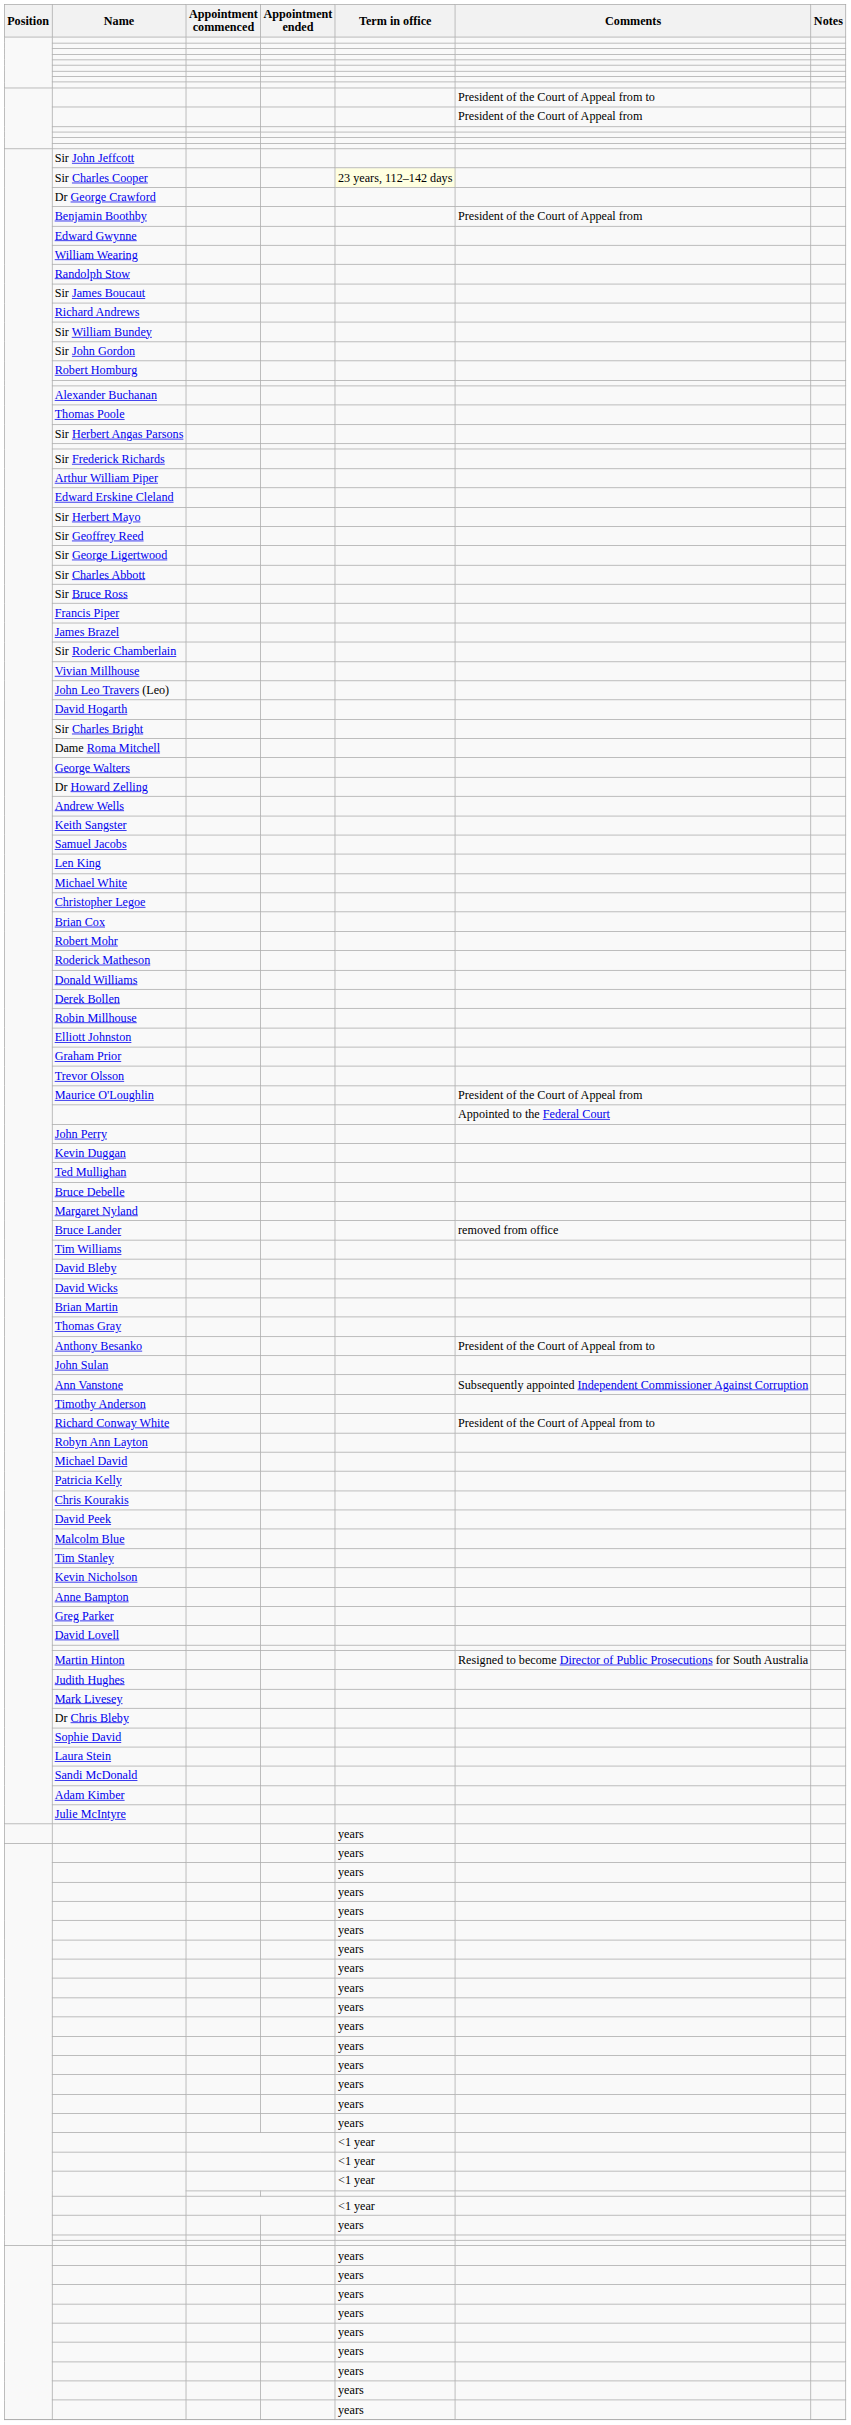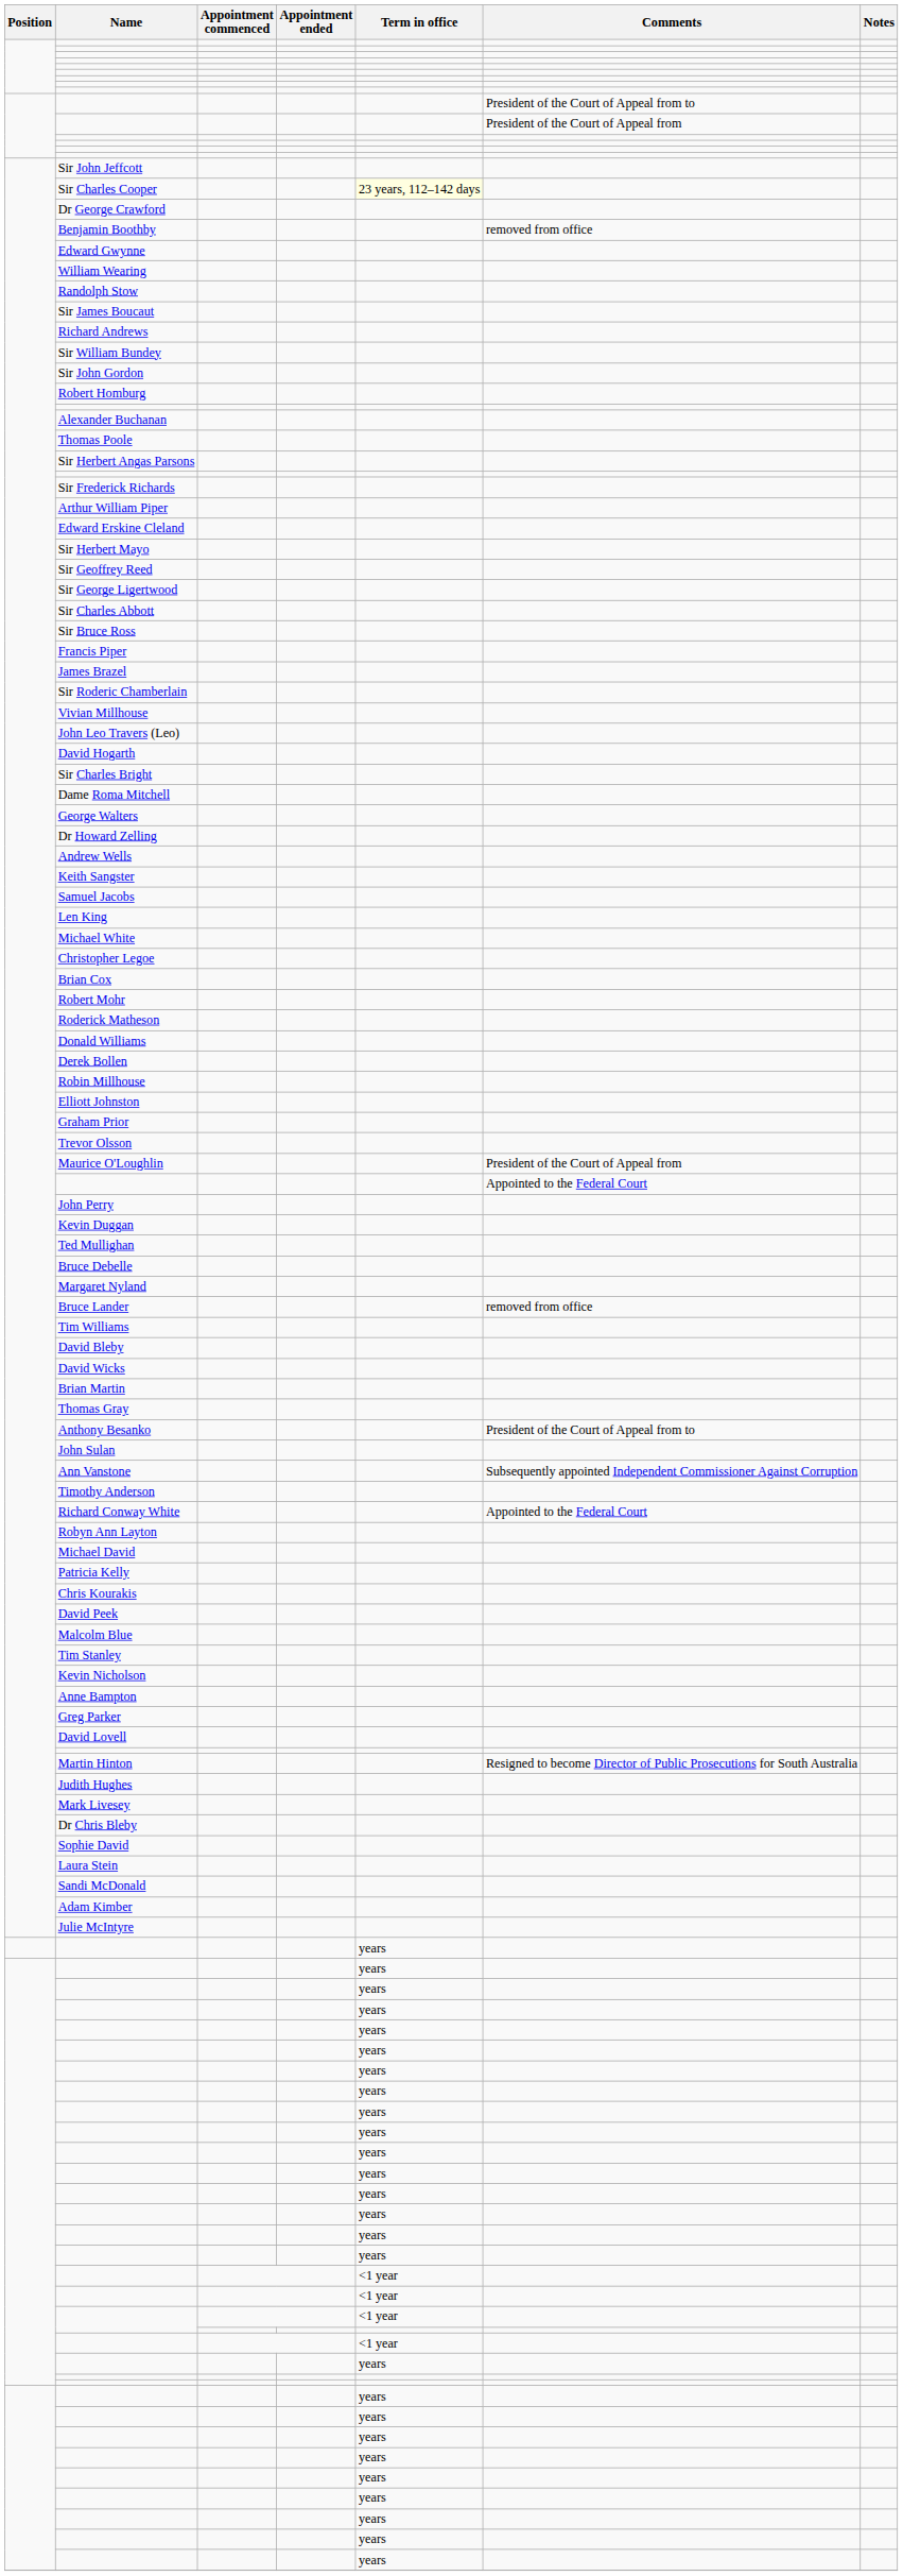Benjamin Boothby | Comments: President of the Court of Appeal from -> removed from office
Richard Conway White | Comments: President of the Court of Appeal from to -> Appointed to the Federal Court
